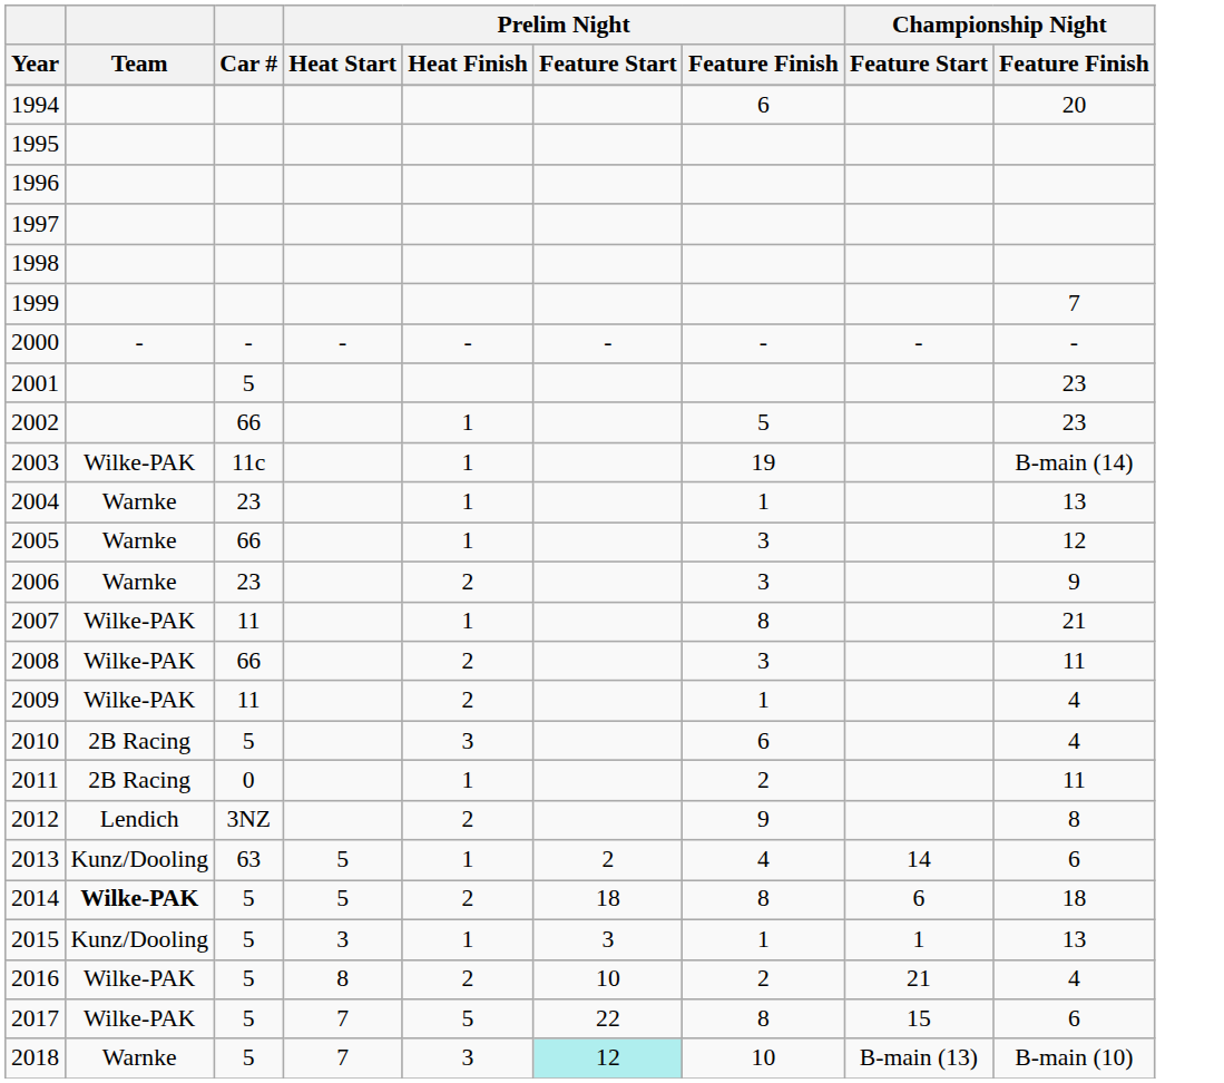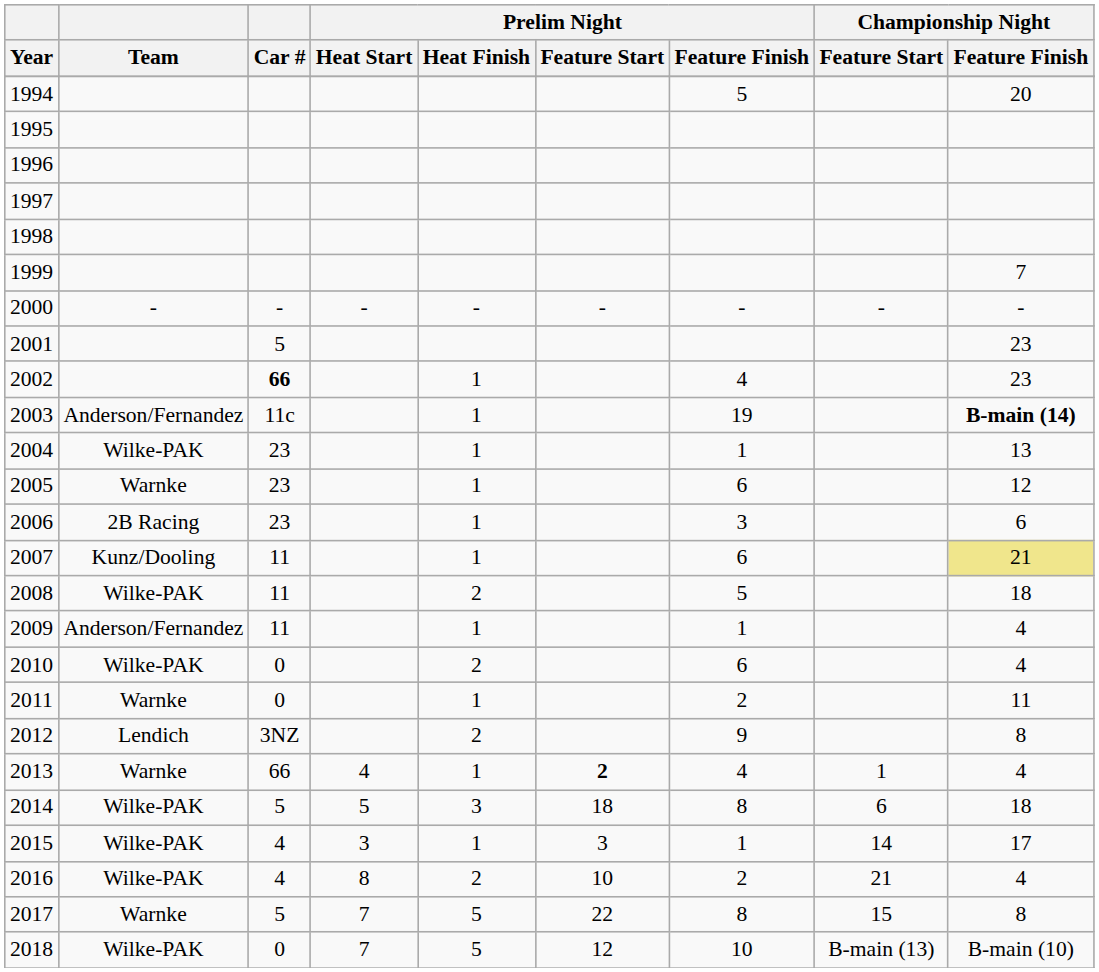1994 | Prelim Night / Feature Finish: 6 -> 5
2002 | Car #: normal -> bold
2002 | Prelim Night / Feature Finish: 5 -> 4
2003 | Team: Wilke-PAK -> Anderson/Fernandez
2003 | Championship Night / Feature Finish: normal -> bold
2004 | Team: Warnke -> Wilke-PAK
2005 | Car #: 66 -> 23
2005 | Prelim Night / Feature Finish: 3 -> 6
2006 | Team: Warnke -> 2B Racing
2006 | Prelim Night / Heat Finish: 2 -> 1
2006 | Championship Night / Feature Finish: 9 -> 6
2007 | Team: Wilke-PAK -> Kunz/Dooling
2007 | Prelim Night / Feature Finish: 8 -> 6
2007 | Championship Night / Feature Finish: no background -> khaki background
2008 | Car #: 66 -> 11
2008 | Prelim Night / Feature Finish: 3 -> 5
2008 | Championship Night / Feature Finish: 11 -> 18
2009 | Team: Wilke-PAK -> Anderson/Fernandez
2009 | Prelim Night / Heat Finish: 2 -> 1
2010 | Team: 2B Racing -> Wilke-PAK
2010 | Car #: 5 -> 0
2010 | Prelim Night / Heat Finish: 3 -> 2
2011 | Team: 2B Racing -> Warnke
2013 | Team: Kunz/Dooling -> Warnke
2013 | Car #: 63 -> 66
2013 | Prelim Night / Heat Start: 5 -> 4
2013 | Prelim Night / Feature Start: normal -> bold
2013 | Championship Night / Feature Start: 14 -> 1
2013 | Championship Night / Feature Finish: 6 -> 4
2014 | Team: bold -> normal
2014 | Prelim Night / Heat Finish: 2 -> 3
2015 | Team: Kunz/Dooling -> Wilke-PAK
2015 | Car #: 5 -> 4
2015 | Championship Night / Feature Start: 1 -> 14
2015 | Championship Night / Feature Finish: 13 -> 17
2016 | Car #: 5 -> 4
2017 | Team: Wilke-PAK -> Warnke
2017 | Championship Night / Feature Finish: 6 -> 8
2018 | Team: Warnke -> Wilke-PAK
2018 | Car #: 5 -> 0
2018 | Prelim Night / Heat Finish: 3 -> 5
2018 | Prelim Night / Feature Start: paleturquoise background -> no background
